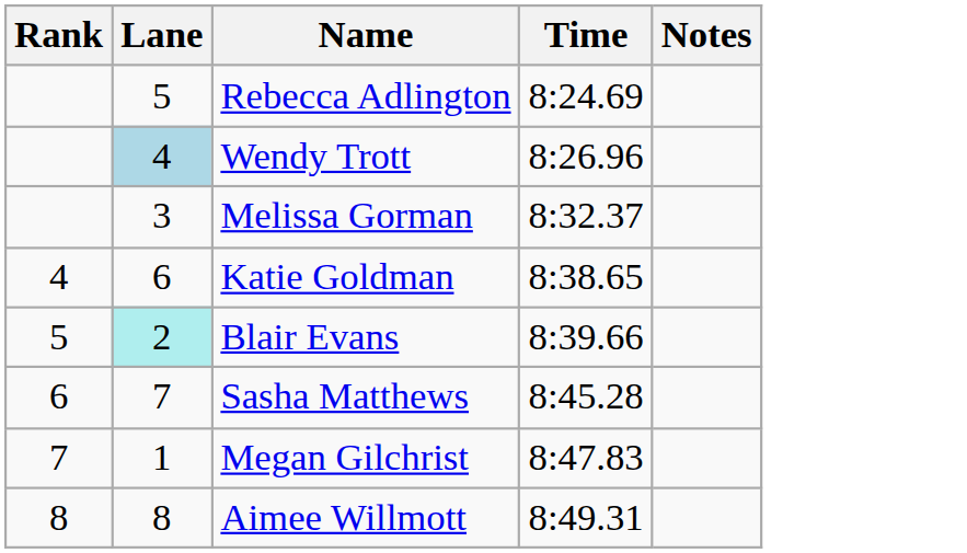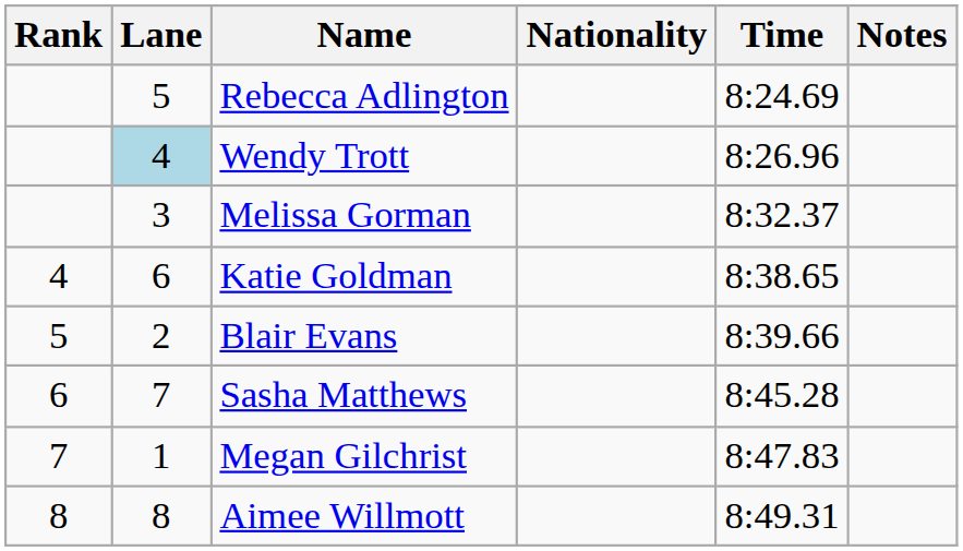+ column: Nationality
Blair Evans | Lane: paleturquoise background -> no background
